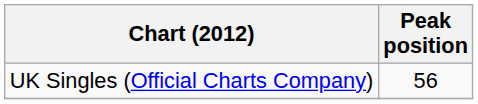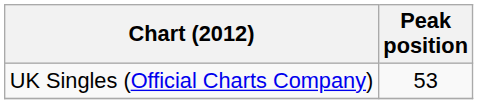UK Singles (Official Charts Company) | Peak position: 56 -> 53
